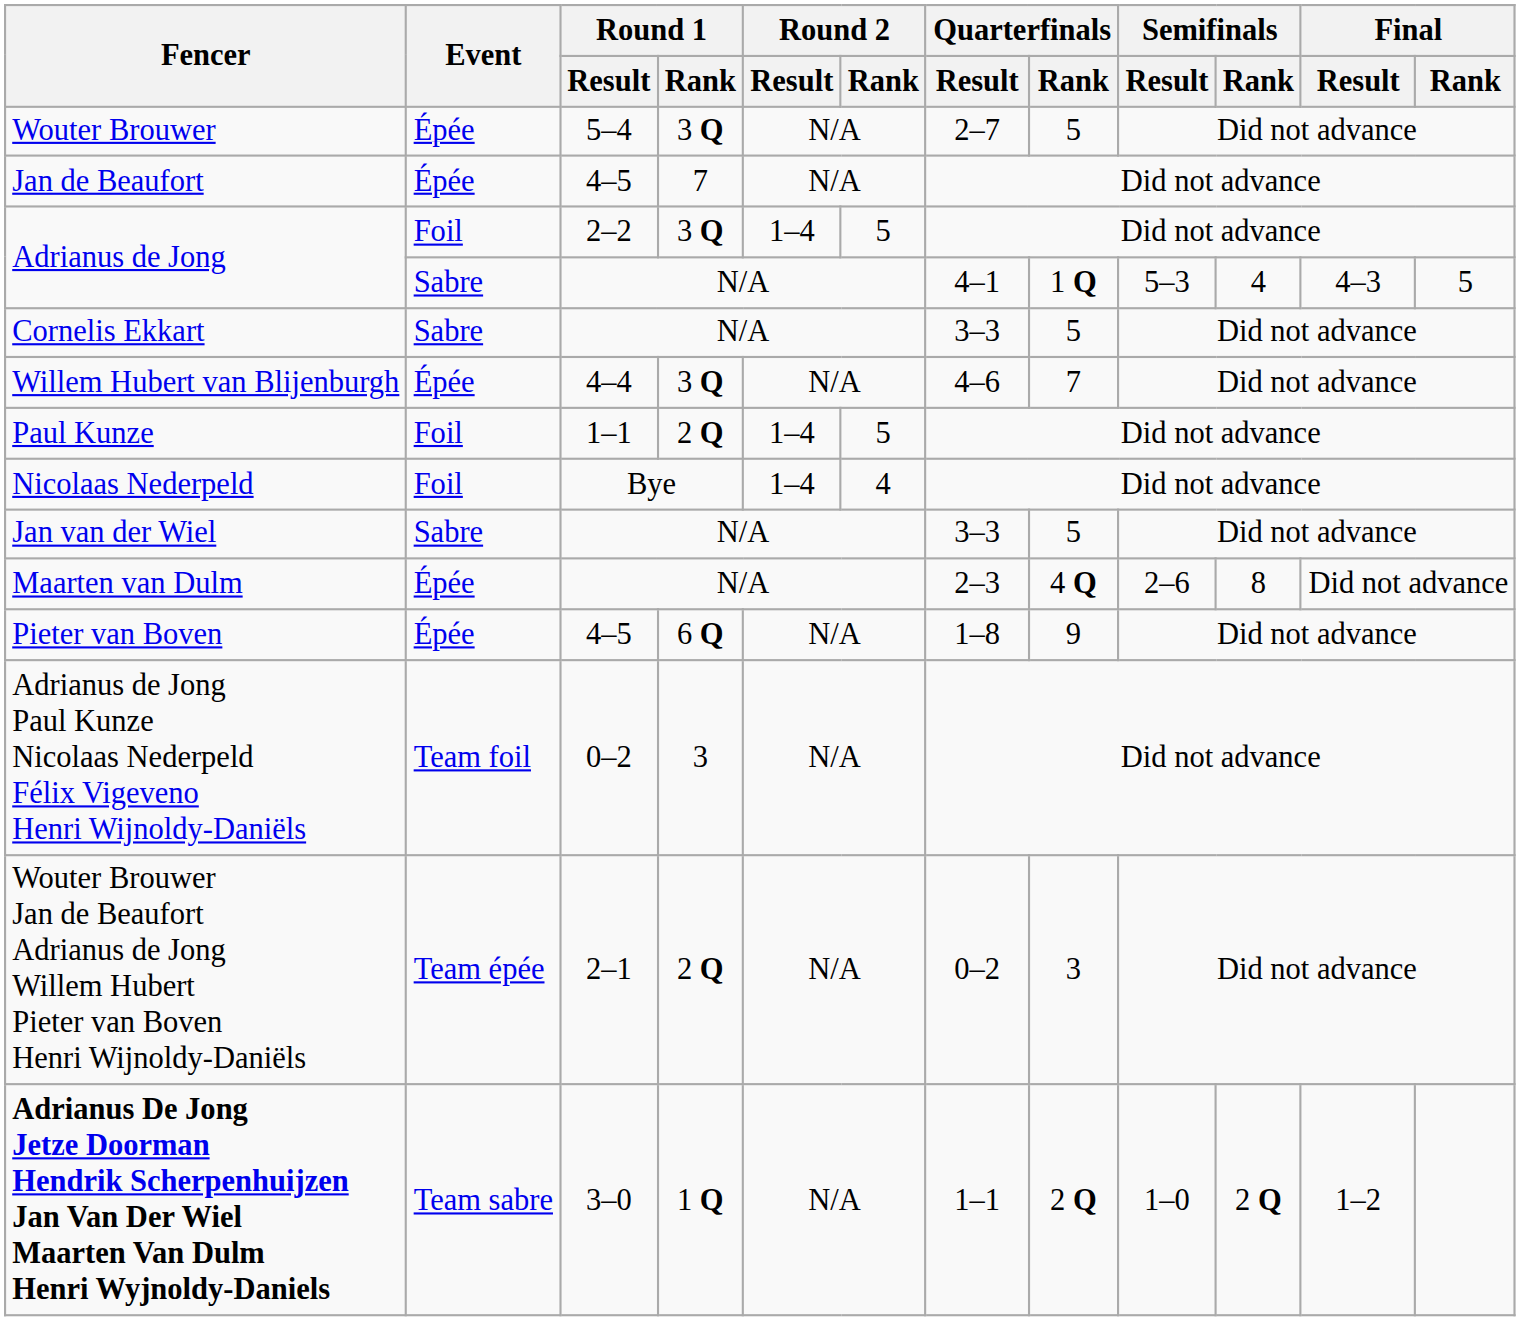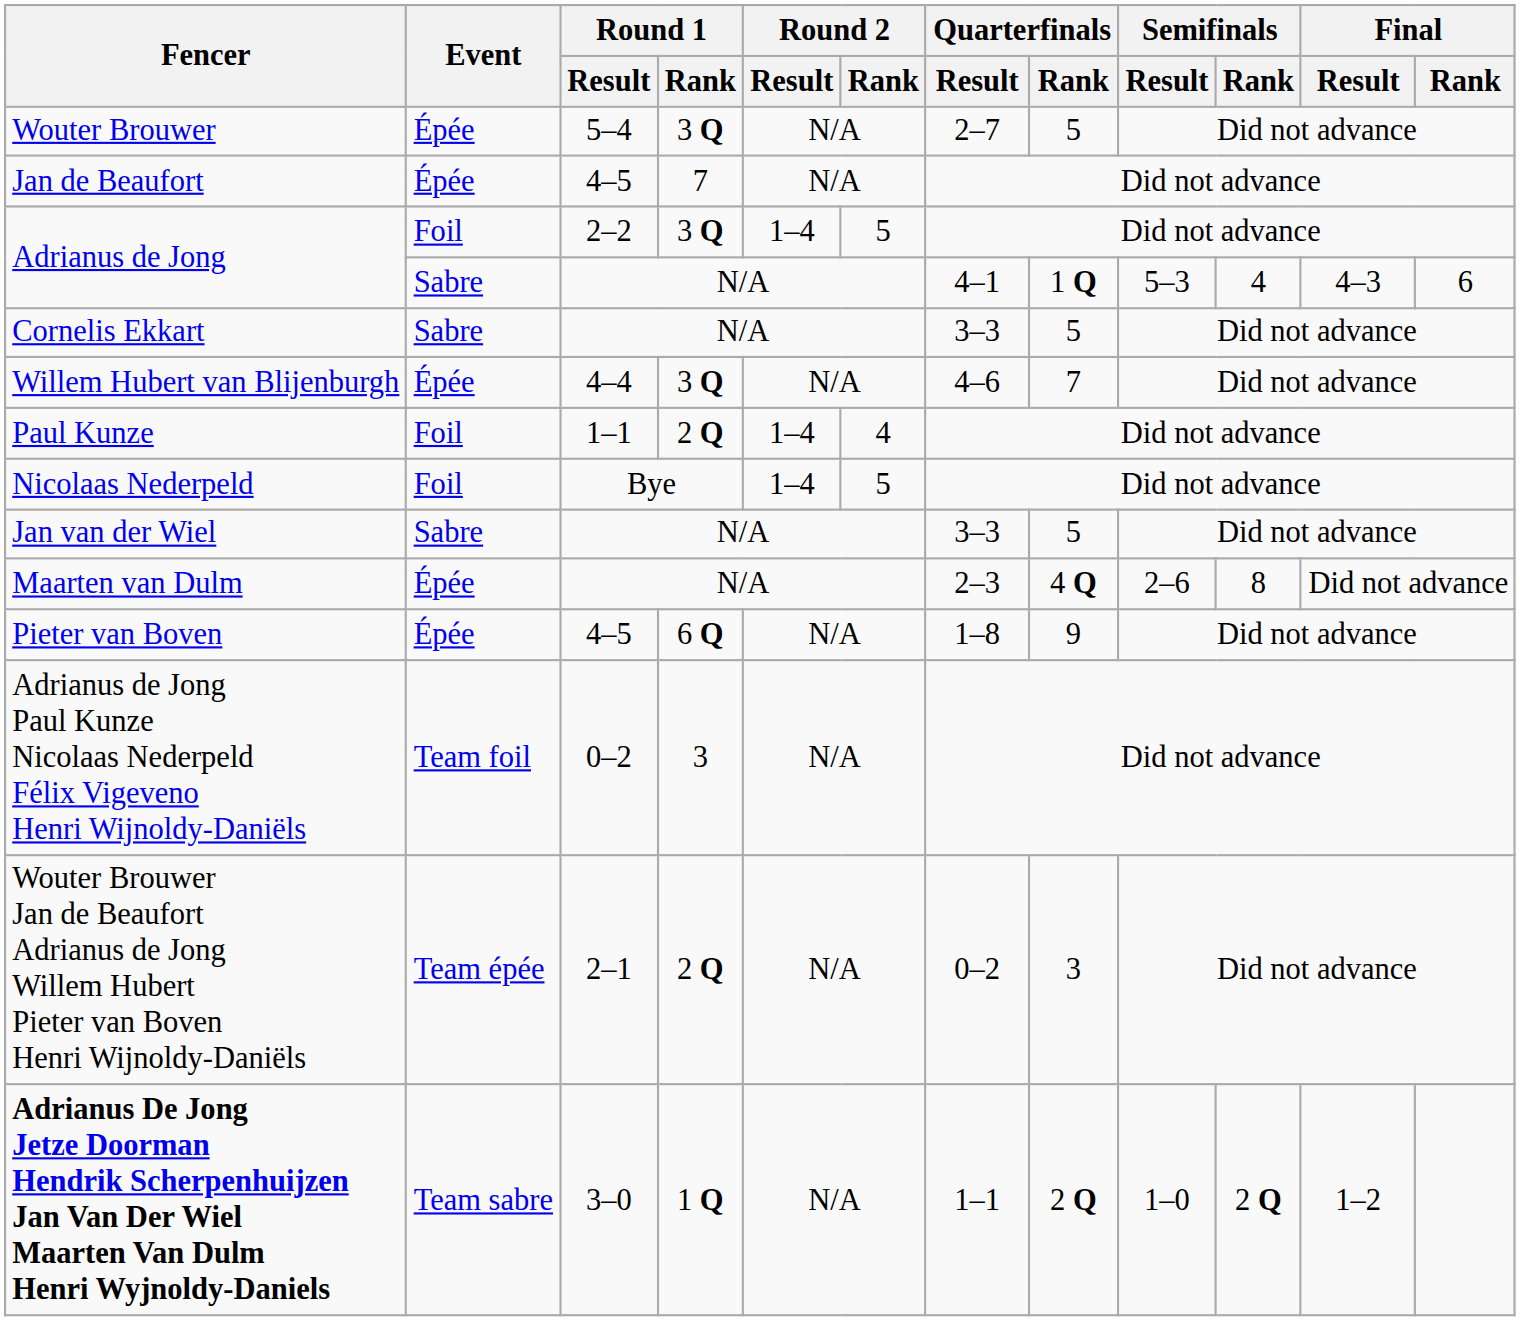Adrianus de Jong / N/A | Final / Rank: 5 -> 6
Paul Kunze | Round 2 / Rank: 5 -> 4
Nicolaas Nederpeld | Round 2 / Rank: 4 -> 5
